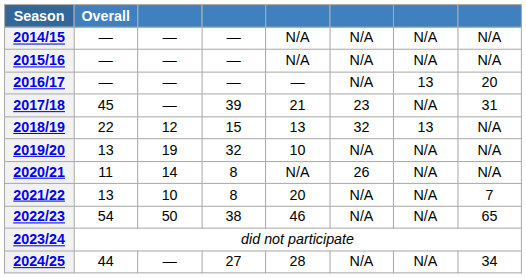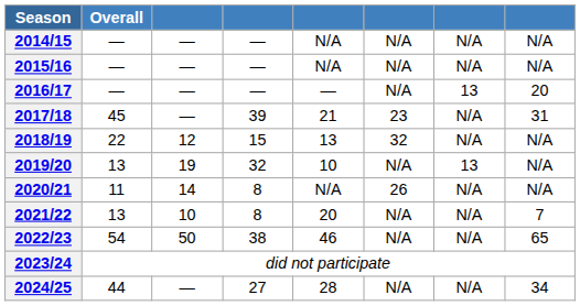2018/19 | column 7: 13 -> N/A
2019/20 | column 7: N/A -> 13
